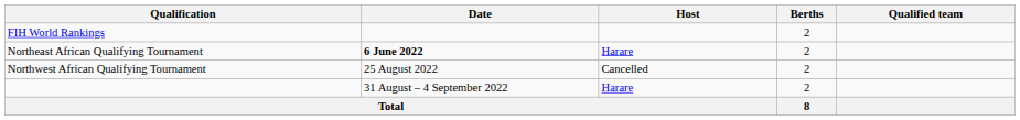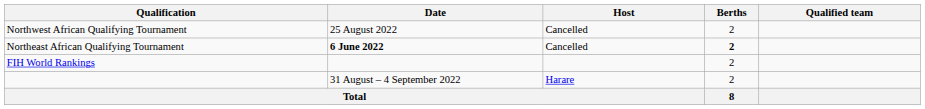rows swapped: FIH World Rankings <-> Northwest African Qualifying Tournament
Northeast African Qualifying Tournament | Host: Harare -> Cancelled
Northeast African Qualifying Tournament | Berths: normal -> bold
